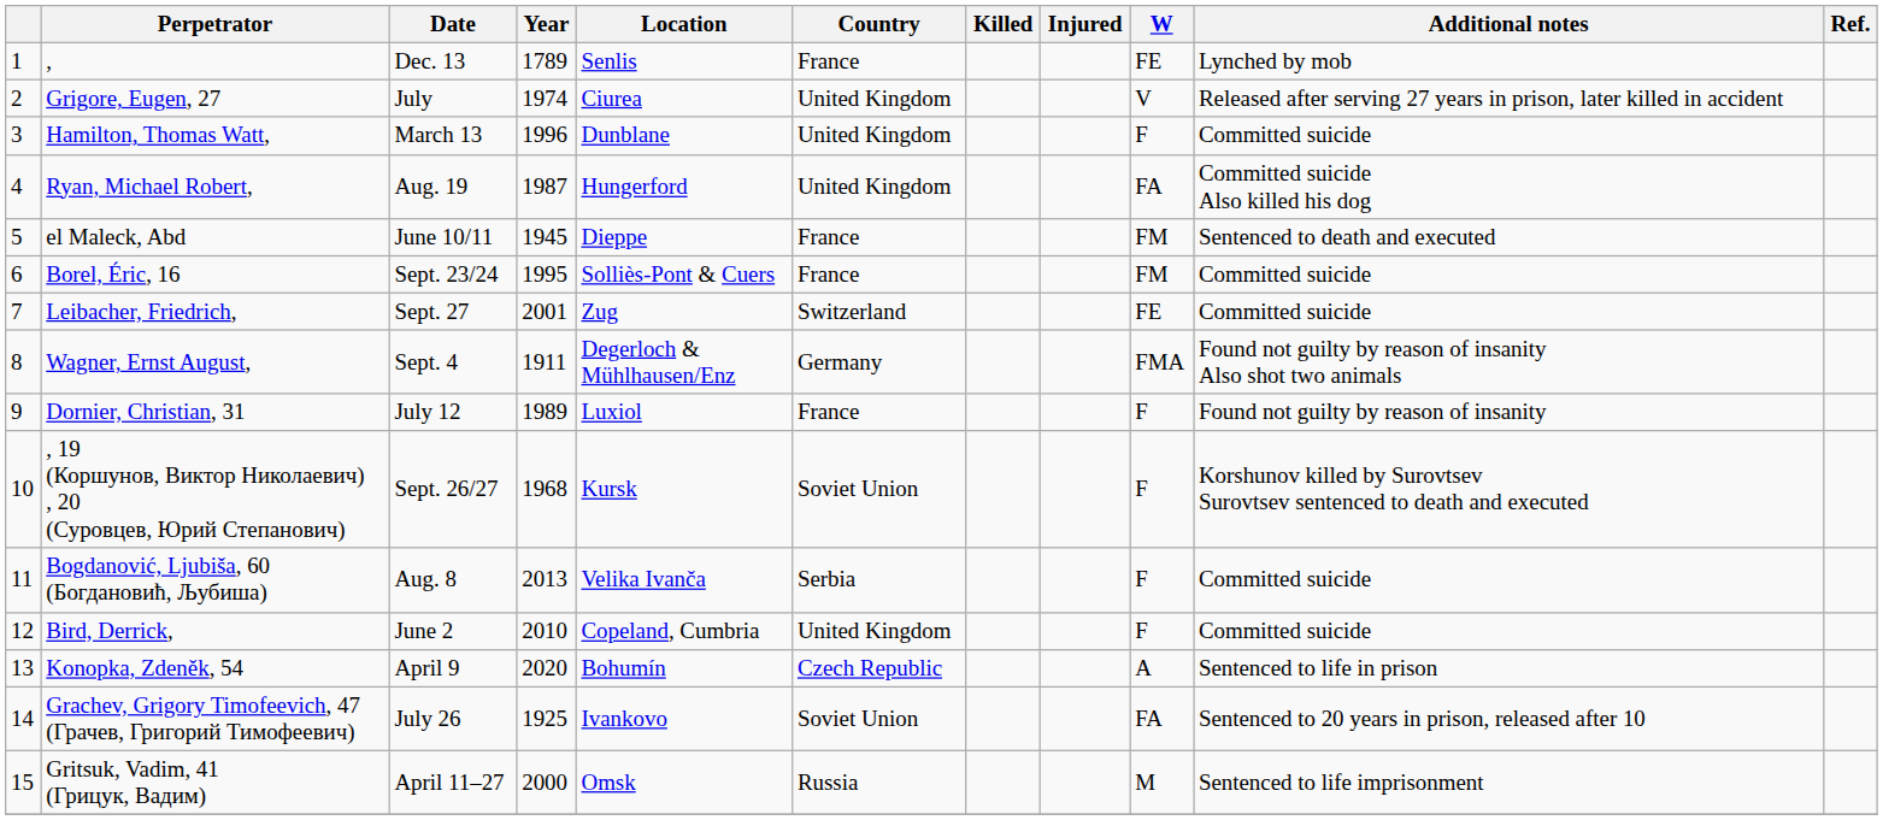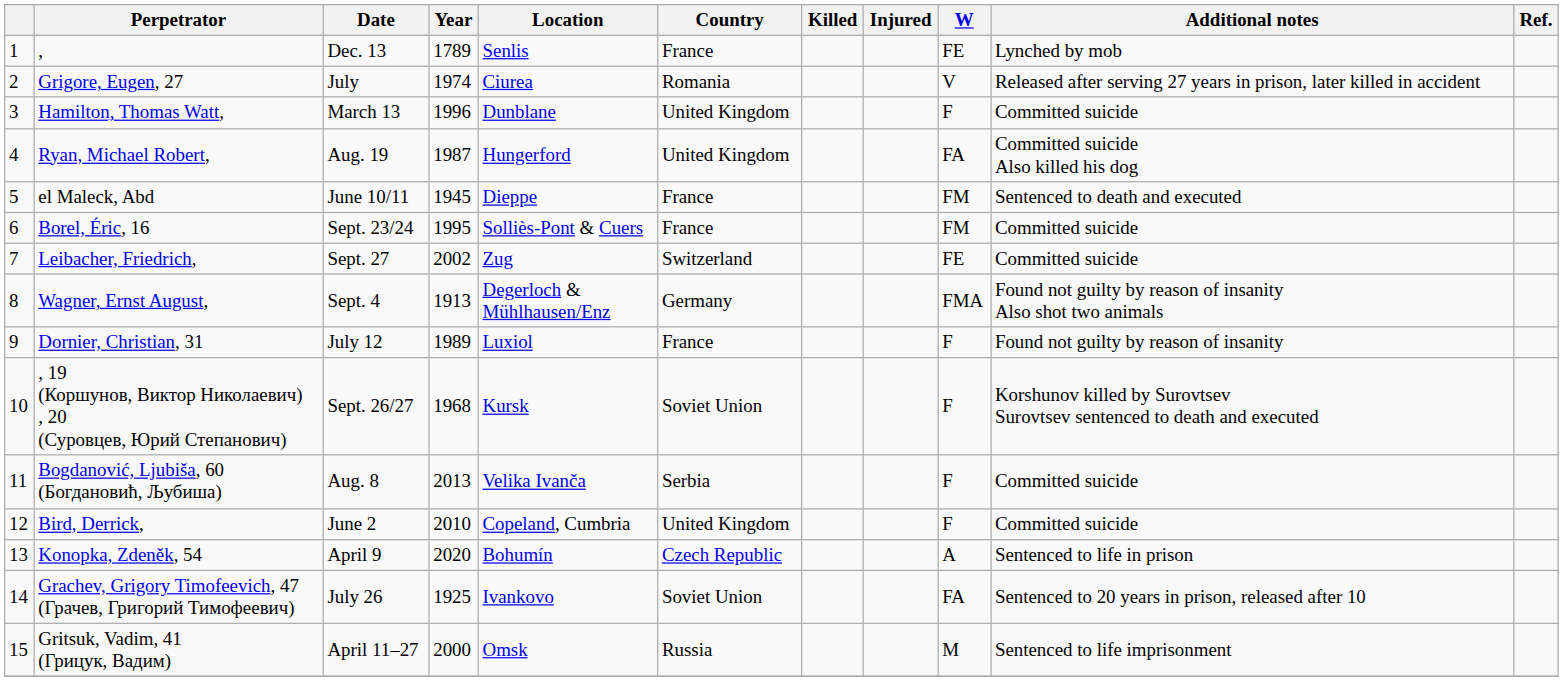Grigore, Eugen, 27 | Country: United Kingdom -> Romania
Leibacher, Friedrich, | Year: 2001 -> 2002
Wagner, Ernst August, | Year: 1911 -> 1913
